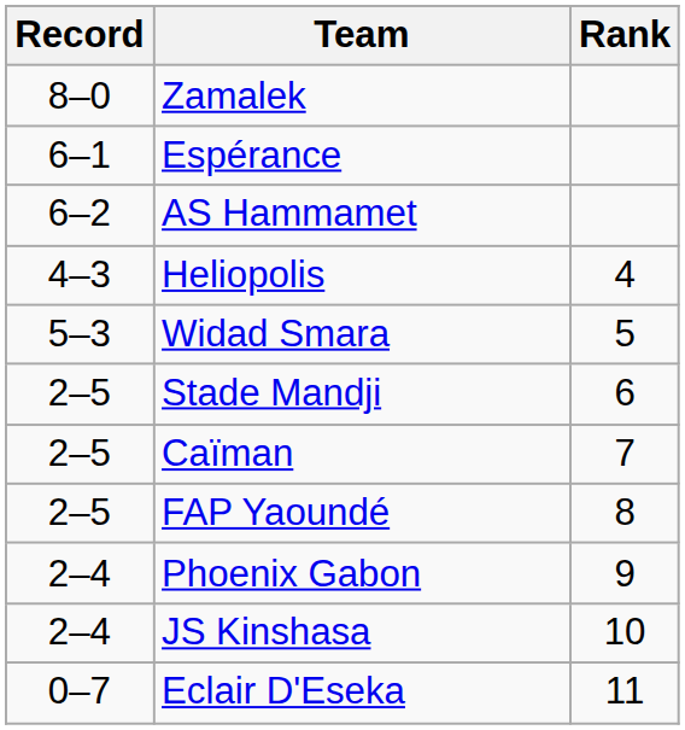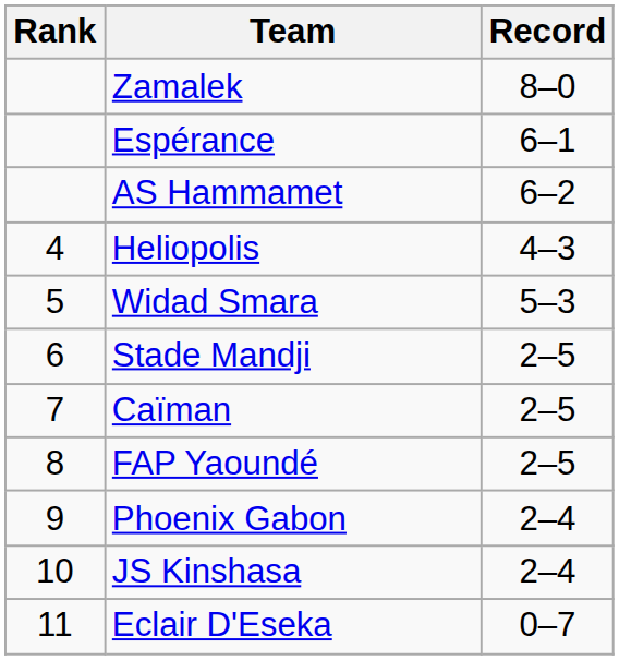columns swapped: Rank <-> Record
